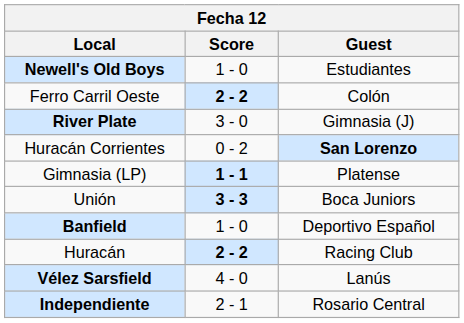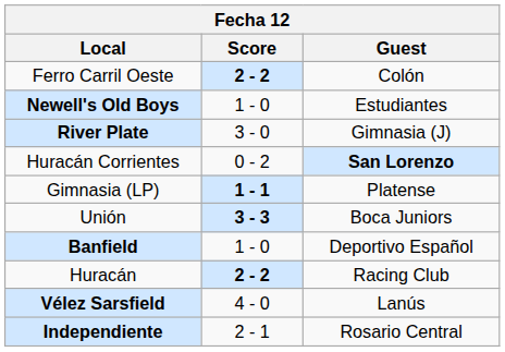rows swapped: Newell's Old Boys <-> Ferro Carril Oeste
